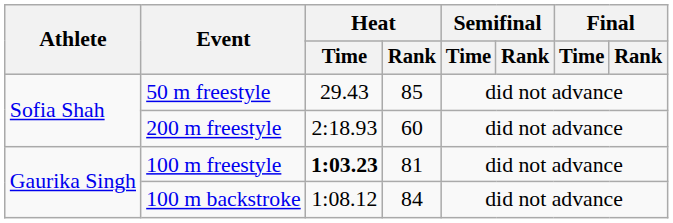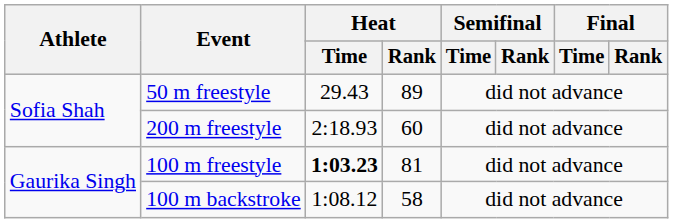50 m freestyle | Heat / Rank: 85 -> 89
100 m backstroke | Heat / Rank: 84 -> 58
